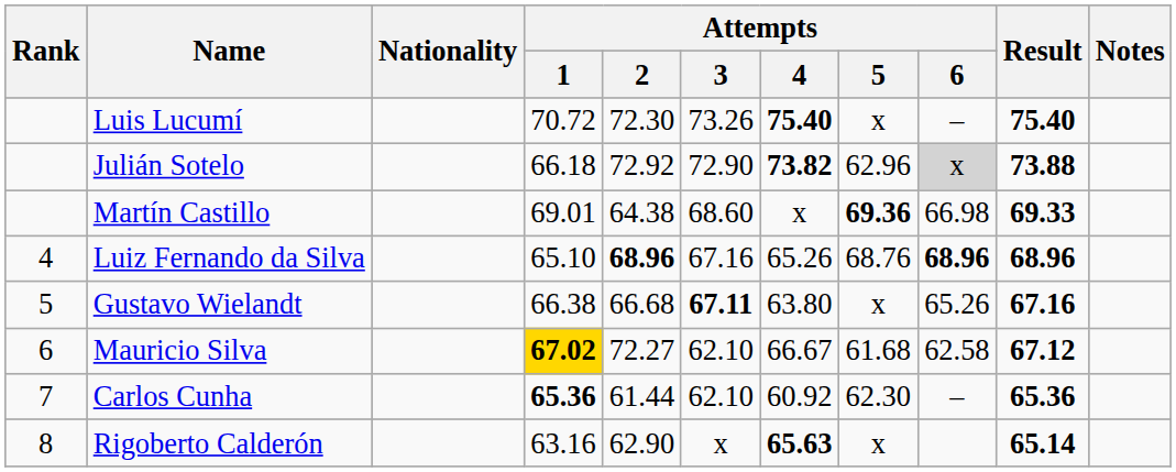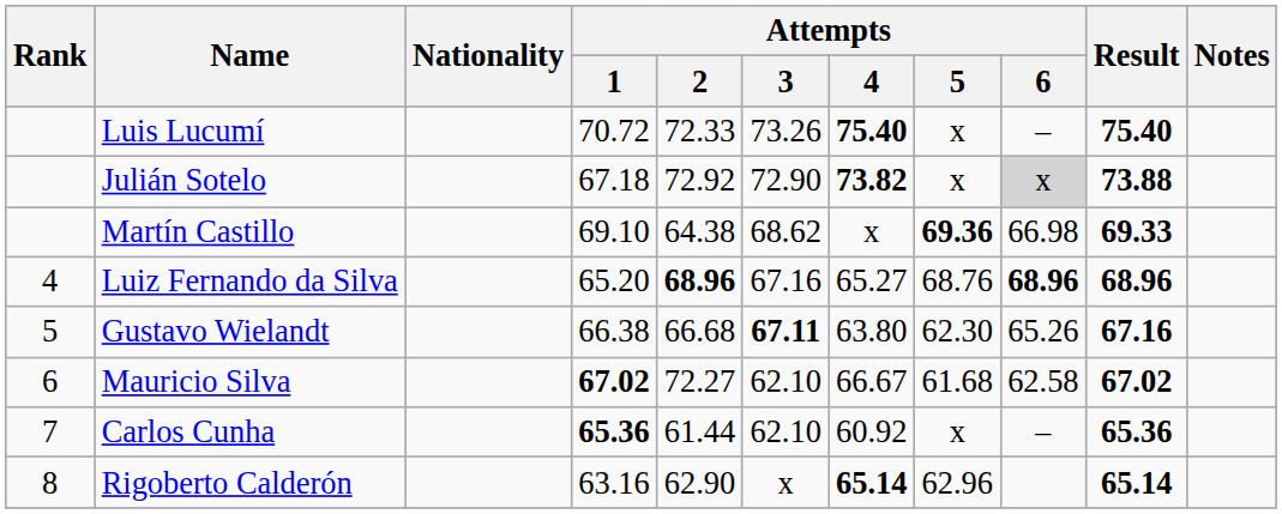Luis Lucumí | Attempts / 2: 72.30 -> 72.33
Julián Sotelo | Attempts / 1: 66.18 -> 67.18
Julián Sotelo | Attempts / 5: 62.96 -> x
Martín Castillo | Attempts / 1: 69.01 -> 69.10
Martín Castillo | Attempts / 3: 68.60 -> 68.62
Luiz Fernando da Silva | Attempts / 1: 65.10 -> 65.20
Luiz Fernando da Silva | Attempts / 4: 65.26 -> 65.27
Gustavo Wielandt | Attempts / 5: x -> 62.30
Mauricio Silva | Attempts / 1: gold background -> no background
Mauricio Silva | Result: 67.12 -> 67.02
Carlos Cunha | Attempts / 5: 62.30 -> x
Rigoberto Calderón | Attempts / 4: 65.63 -> 65.14
Rigoberto Calderón | Attempts / 5: x -> 62.96
